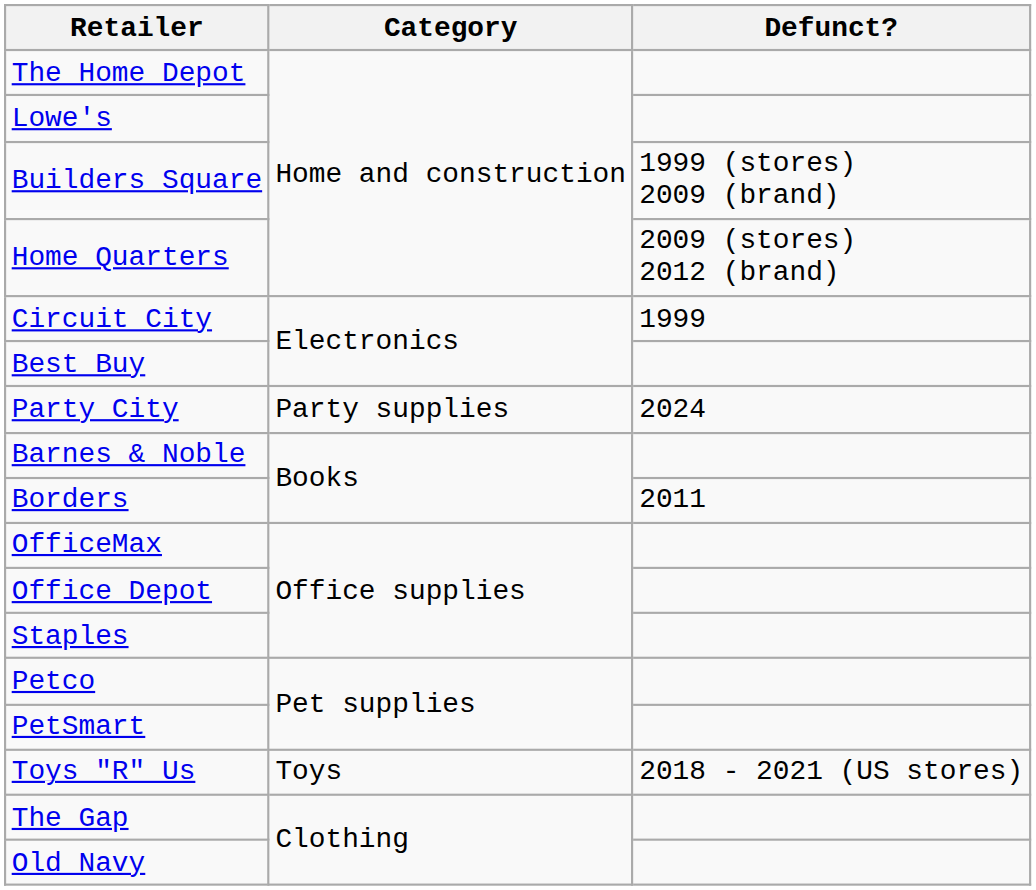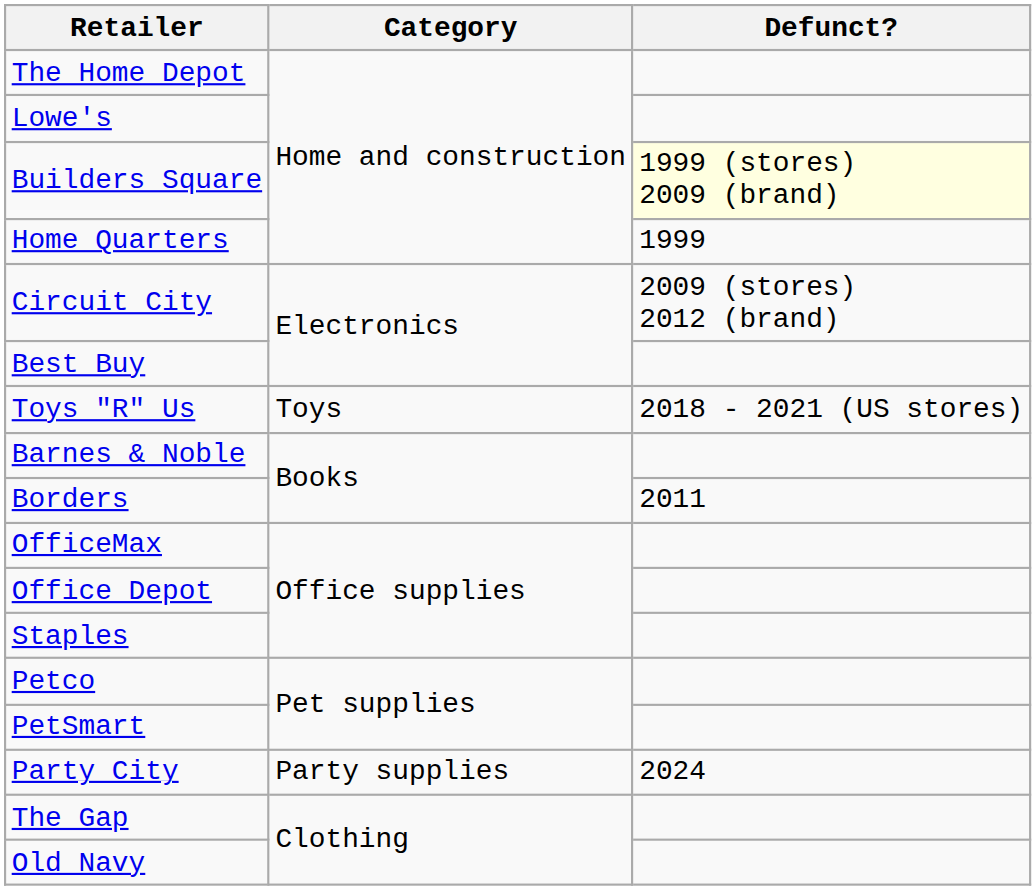Builders Square | Defunct?: no background -> lightyellow background
Home Quarters | Defunct?: 2009 (stores) 2012 (brand) -> 1999
Circuit City | Defunct?: 1999 -> 2009 (stores) 2012 (brand)
rows swapped: Toys "R" Us <-> Party City
